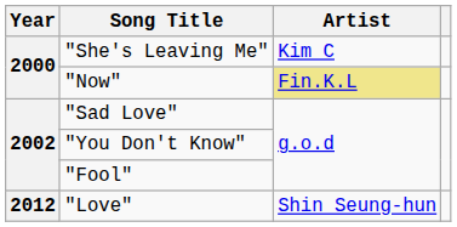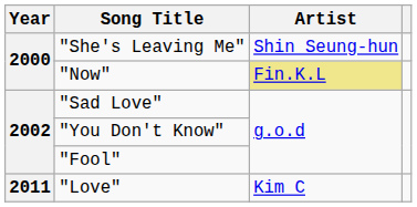"She's Leaving Me" | Artist: Kim C -> Shin Seung-hun
"Love" | Year: 2012 -> 2011
"Love" | Artist: Shin Seung-hun -> Kim C
